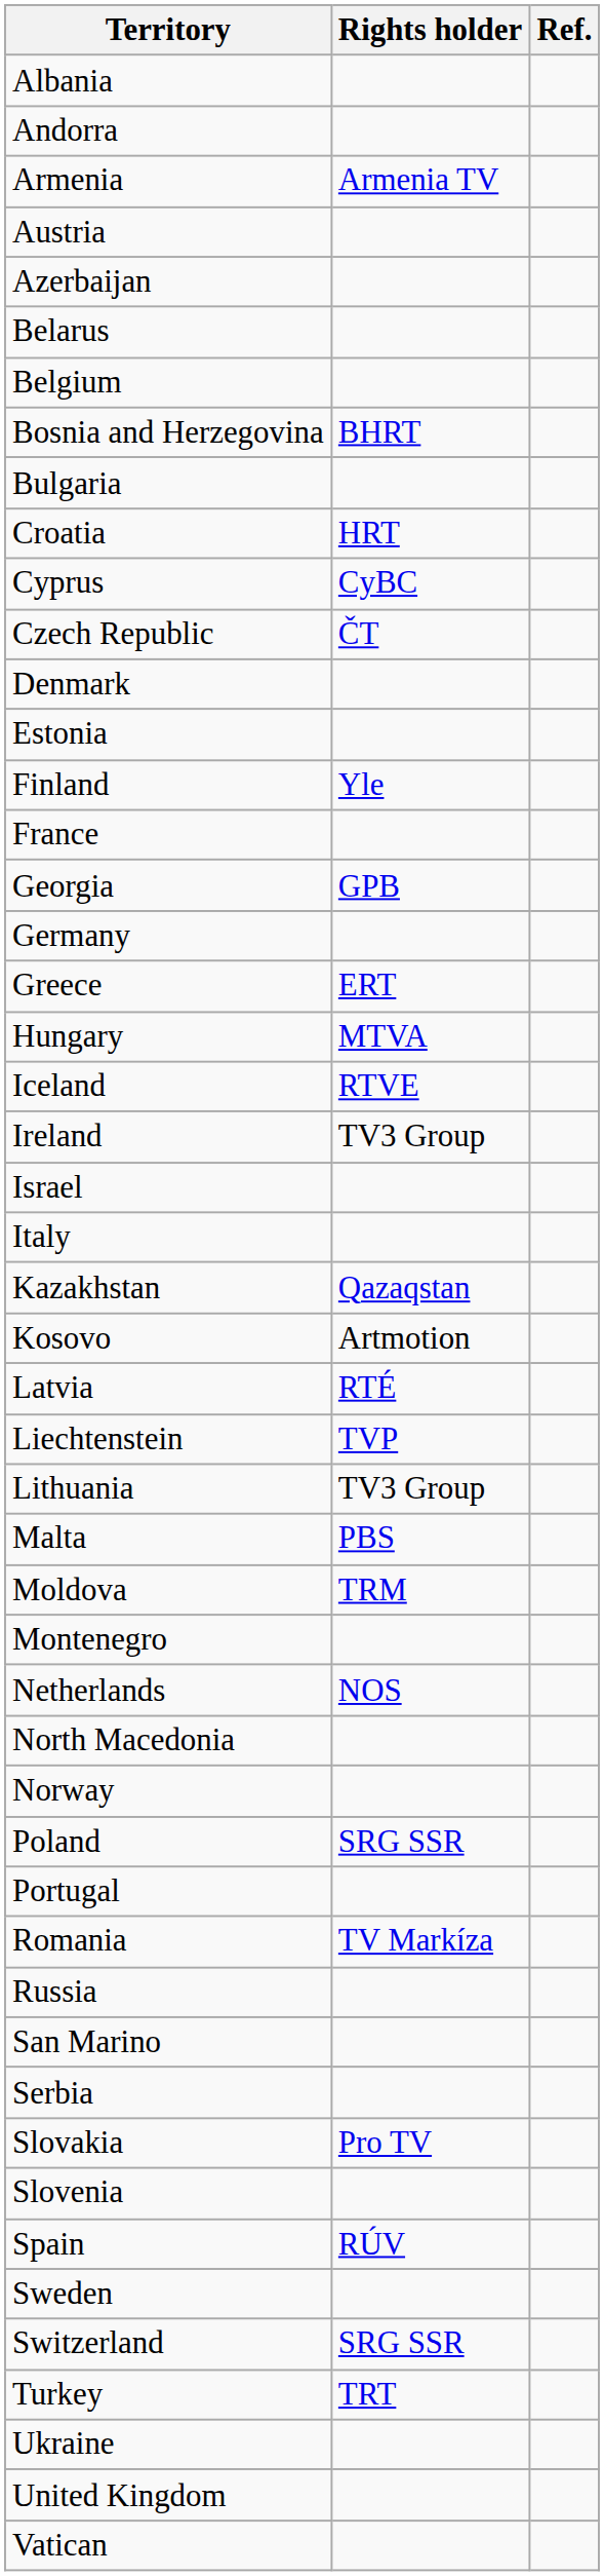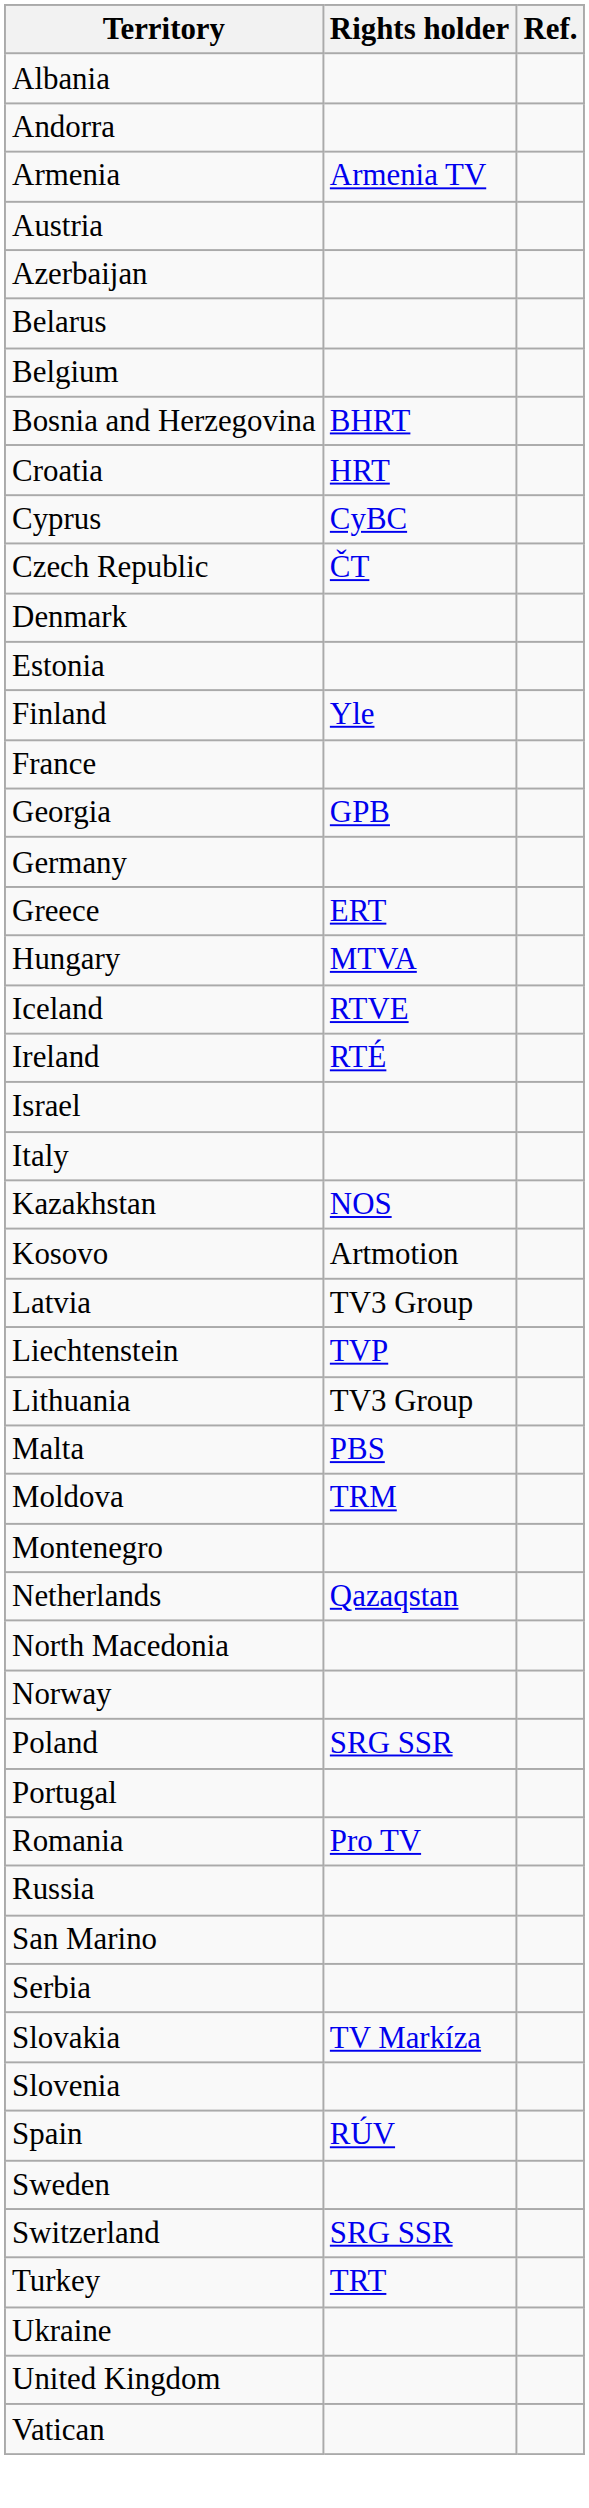- row: Bulgaria
Ireland | Rights holder: TV3 Group -> RTÉ
Kazakhstan | Rights holder: Qazaqstan -> NOS
Latvia | Rights holder: RTÉ -> TV3 Group
Netherlands | Rights holder: NOS -> Qazaqstan
Romania | Rights holder: TV Markíza -> Pro TV
Slovakia | Rights holder: Pro TV -> TV Markíza
